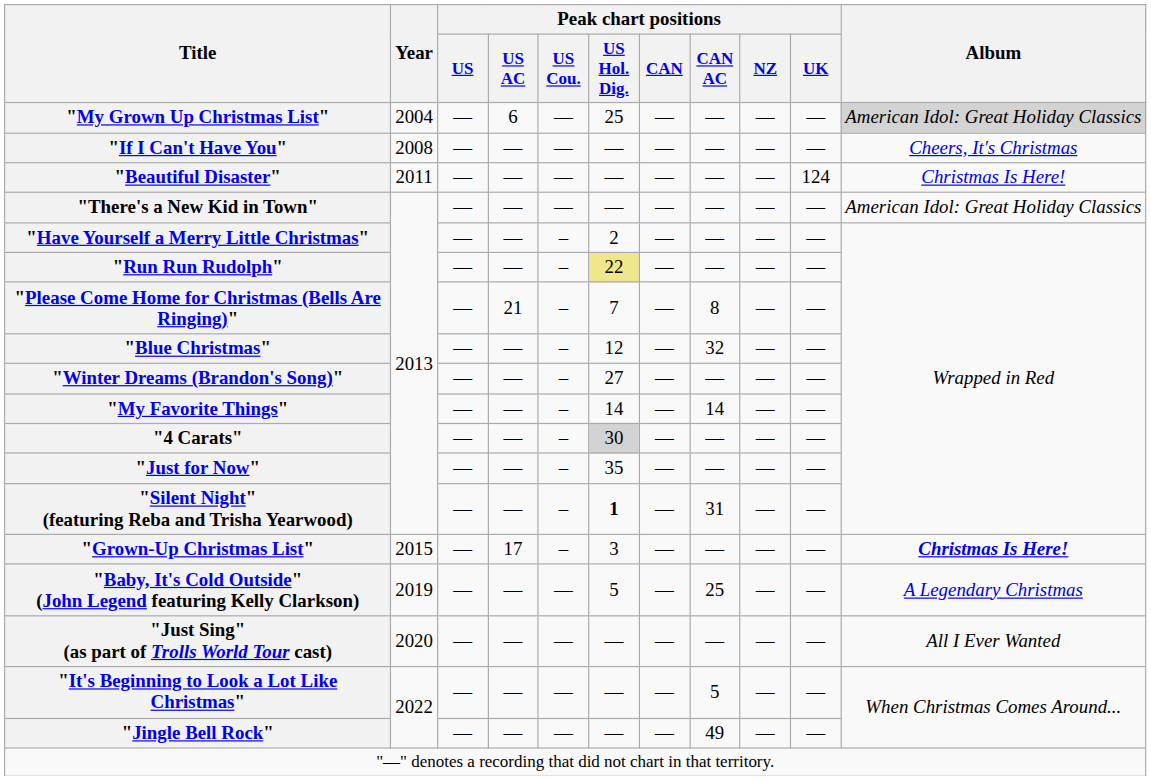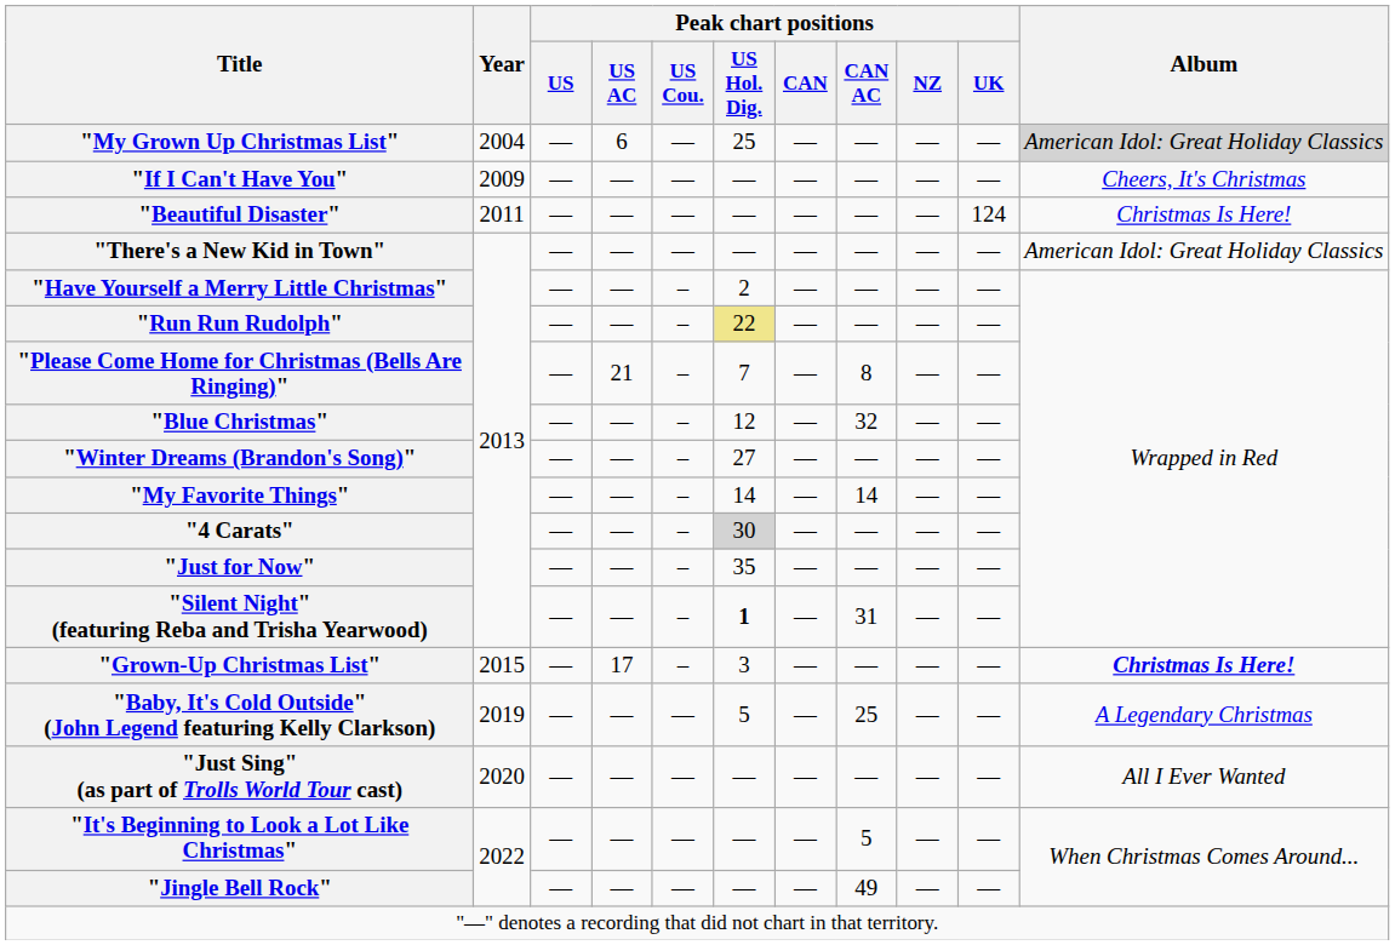"If I Can't Have You" | Year: 2008 -> 2009
